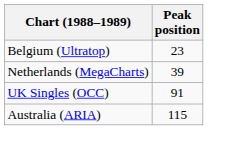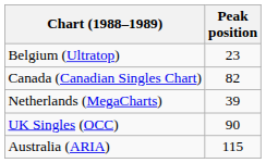+ row: Canada (Canadian Singles Chart) | 82
UK Singles (OCC) | Peak position: 91 -> 90
